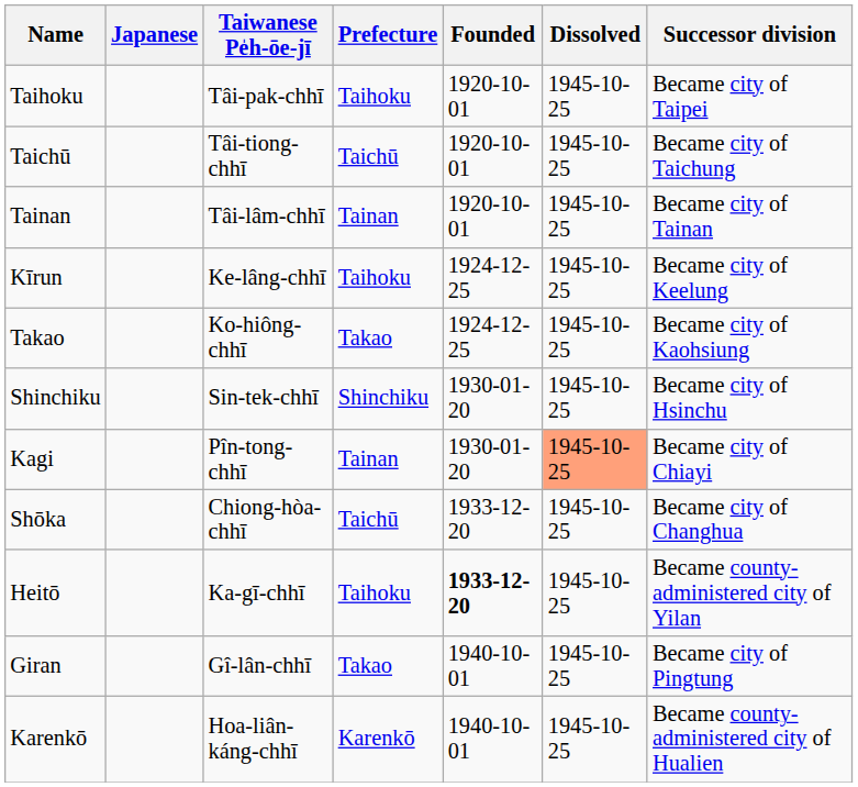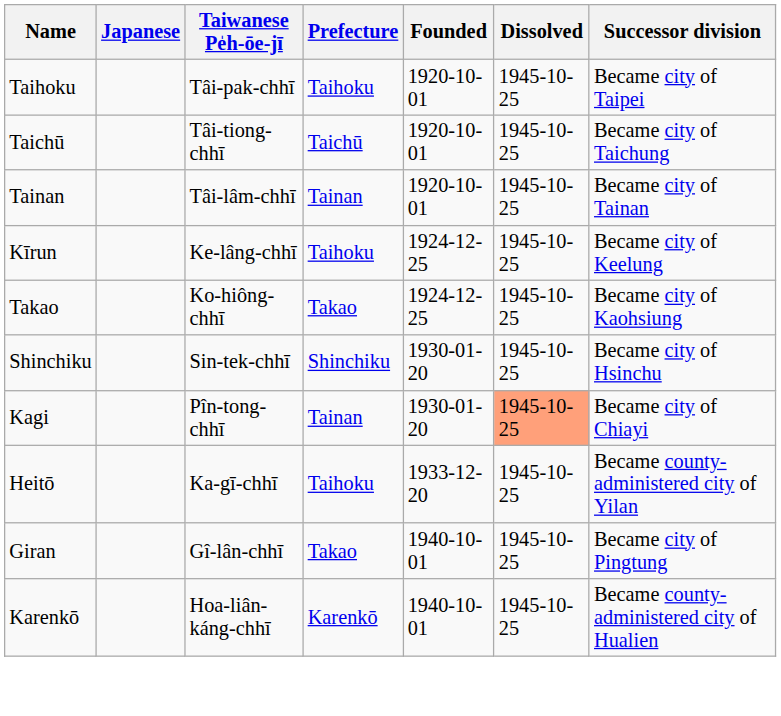- row: Shōka | Chiong-hòa-chhī | Taichū | 1933-12-20 | 1945-10-25 | Became city of Changhua
Heitō | Founded: bold -> normal
